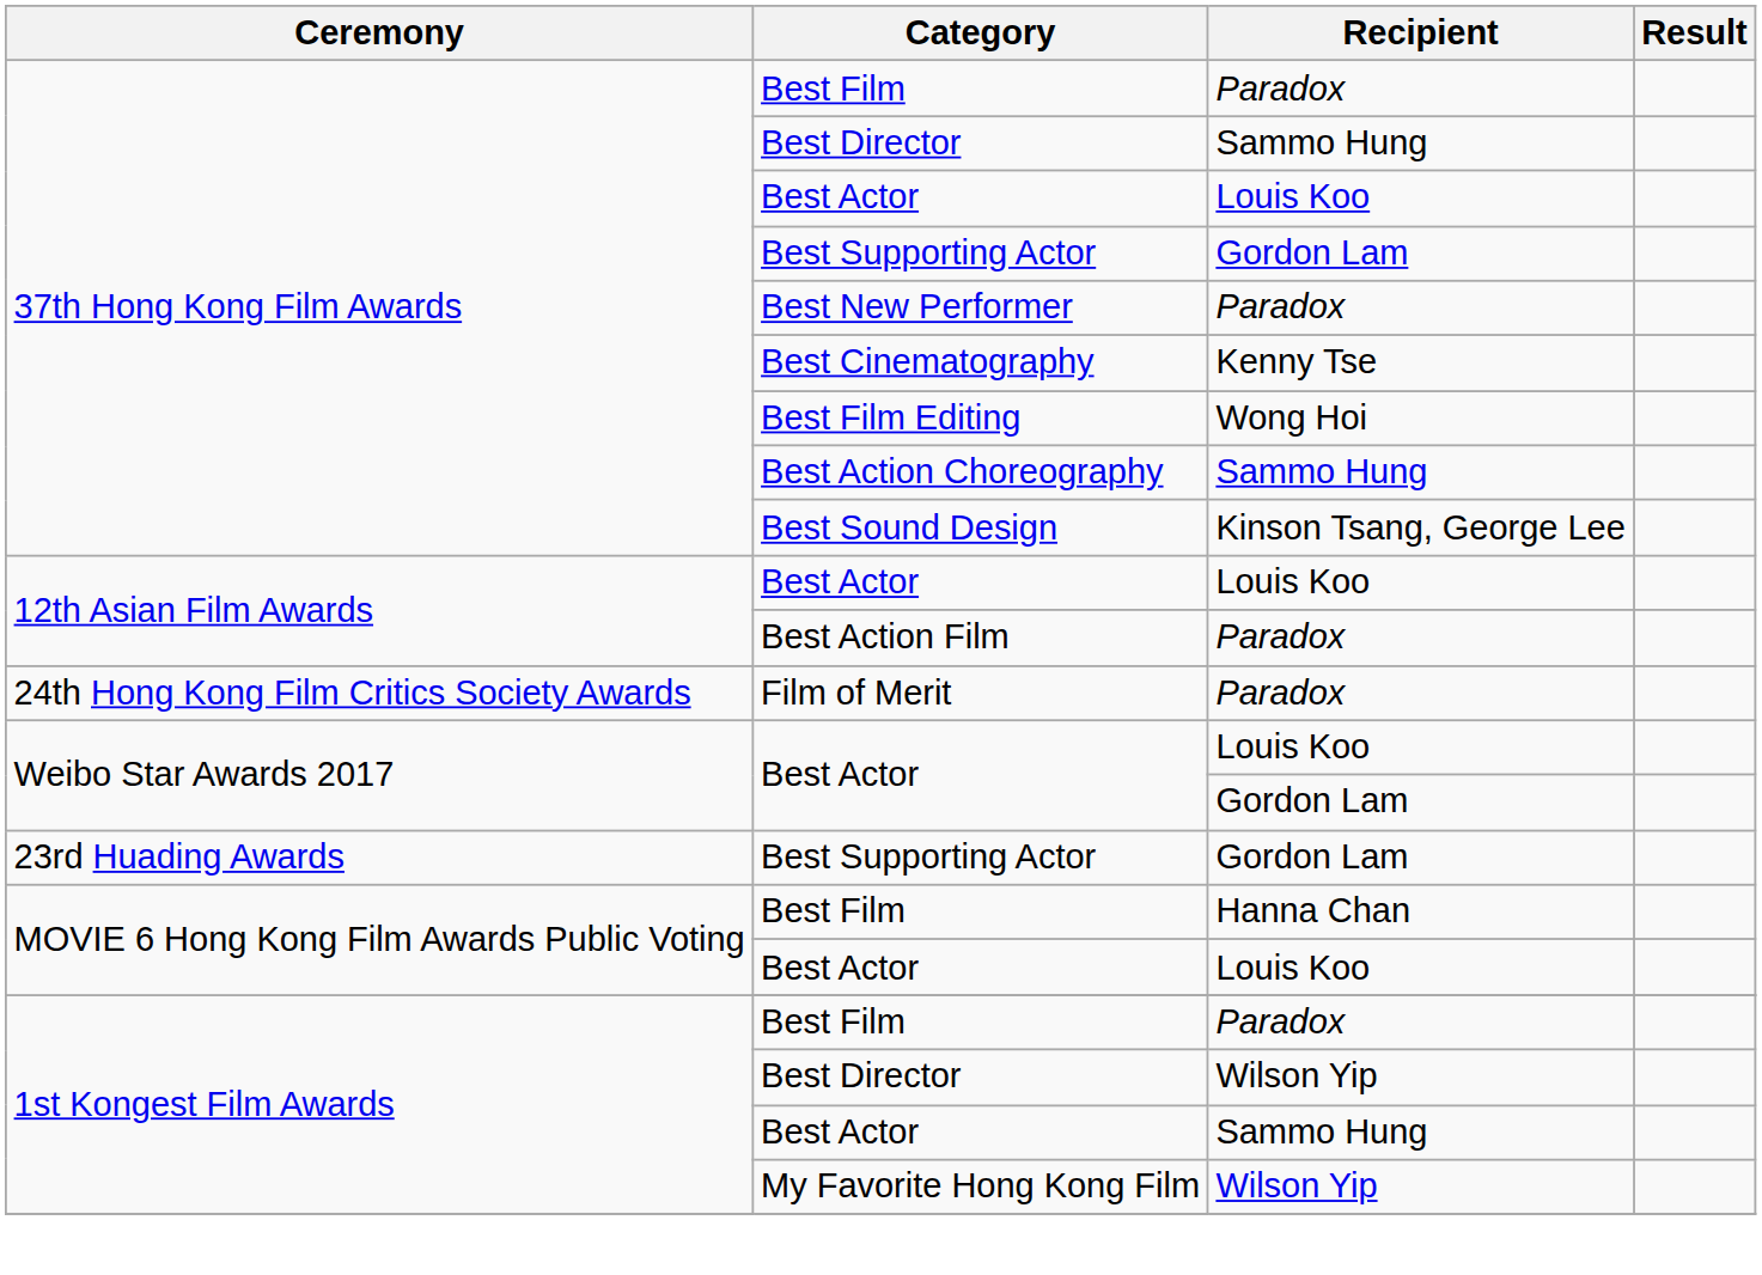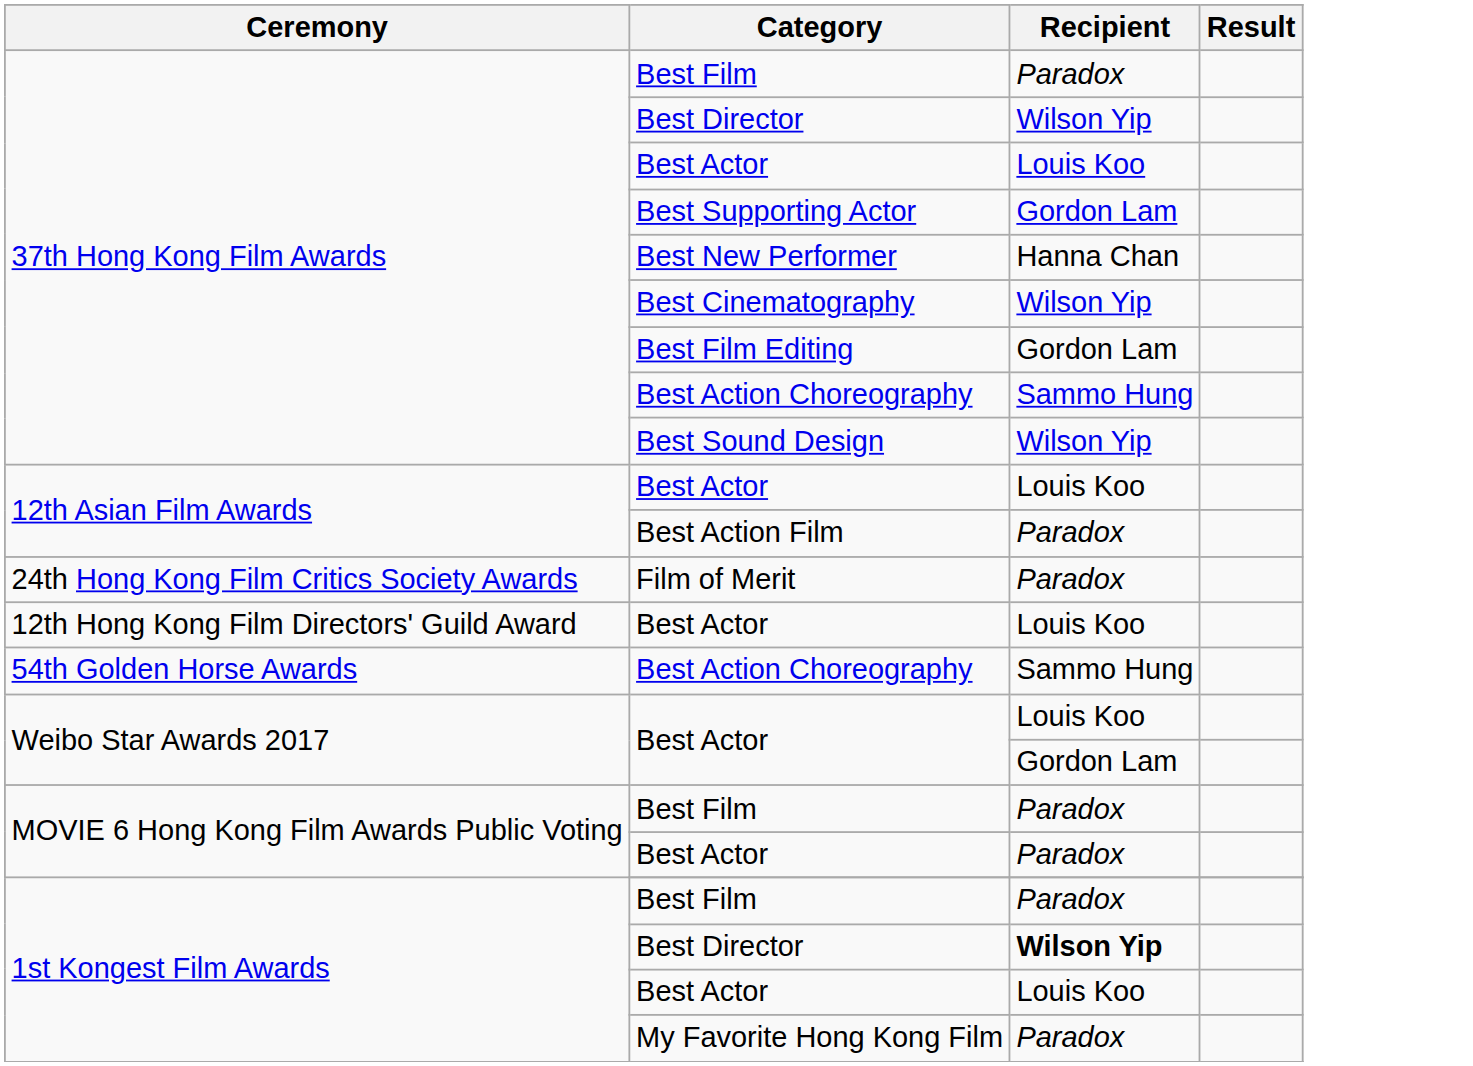37th Hong Kong Film Awards / Best Director | Recipient: Sammo Hung -> Wilson Yip
Best New Performer | Recipient: Paradox -> Hanna Chan
Best Cinematography | Recipient: Kenny Tse -> Wilson Yip
Best Film Editing | Recipient: Wong Hoi -> Gordon Lam
Best Sound Design | Recipient: Kinson Tsang, George Lee -> Wilson Yip
+ row: 12th Hong Kong Film Directors' Guild Award | Best Actor | Louis Koo
+ row: 54th Golden Horse Awards | Best Action Choreography | Sammo Hung
- row: 23rd Huading Awards | Best Supporting Actor | Gordon Lam
MOVIE 6 Hong Kong Film Awards Public Voting / Best Film | Recipient: Hanna Chan -> Paradox
MOVIE 6 Hong Kong Film Awards Public Voting / Best Actor | Recipient: Louis Koo -> Paradox
1st Kongest Film Awards / Best Director | Recipient: normal -> bold
1st Kongest Film Awards / Best Actor | Recipient: Sammo Hung -> Louis Koo
My Favorite Hong Kong Film | Recipient: Wilson Yip -> Paradox
